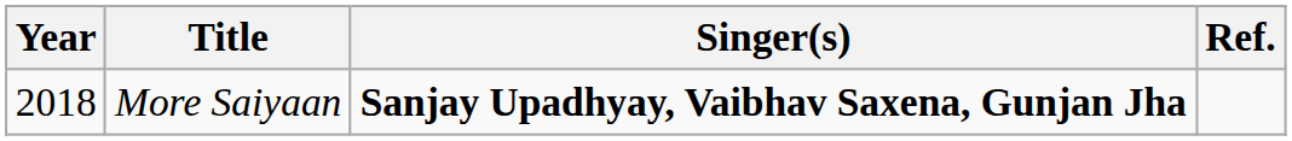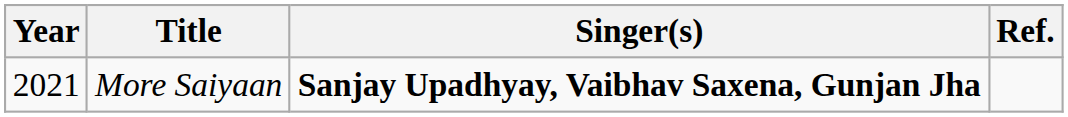More Saiyaan | Year: 2018 -> 2021
